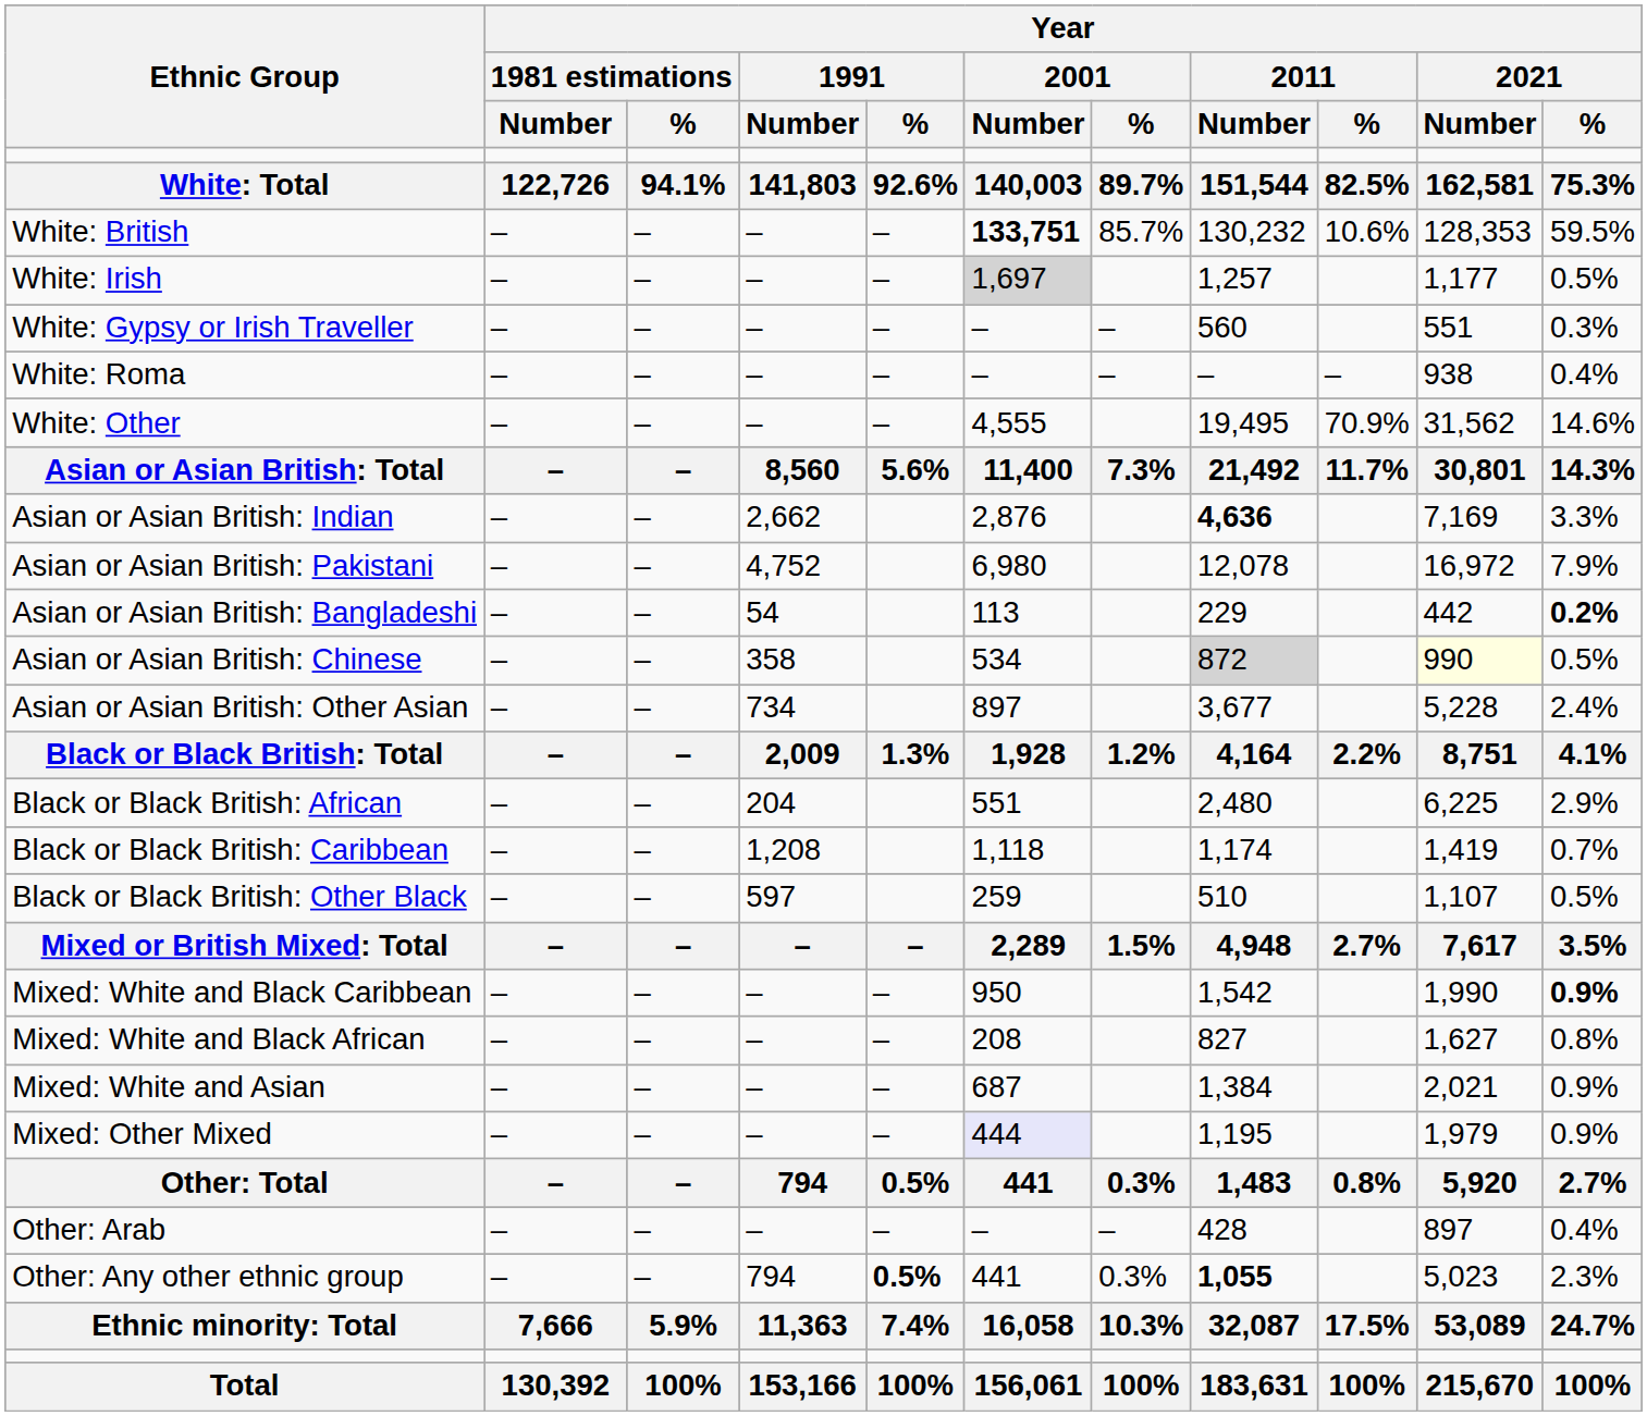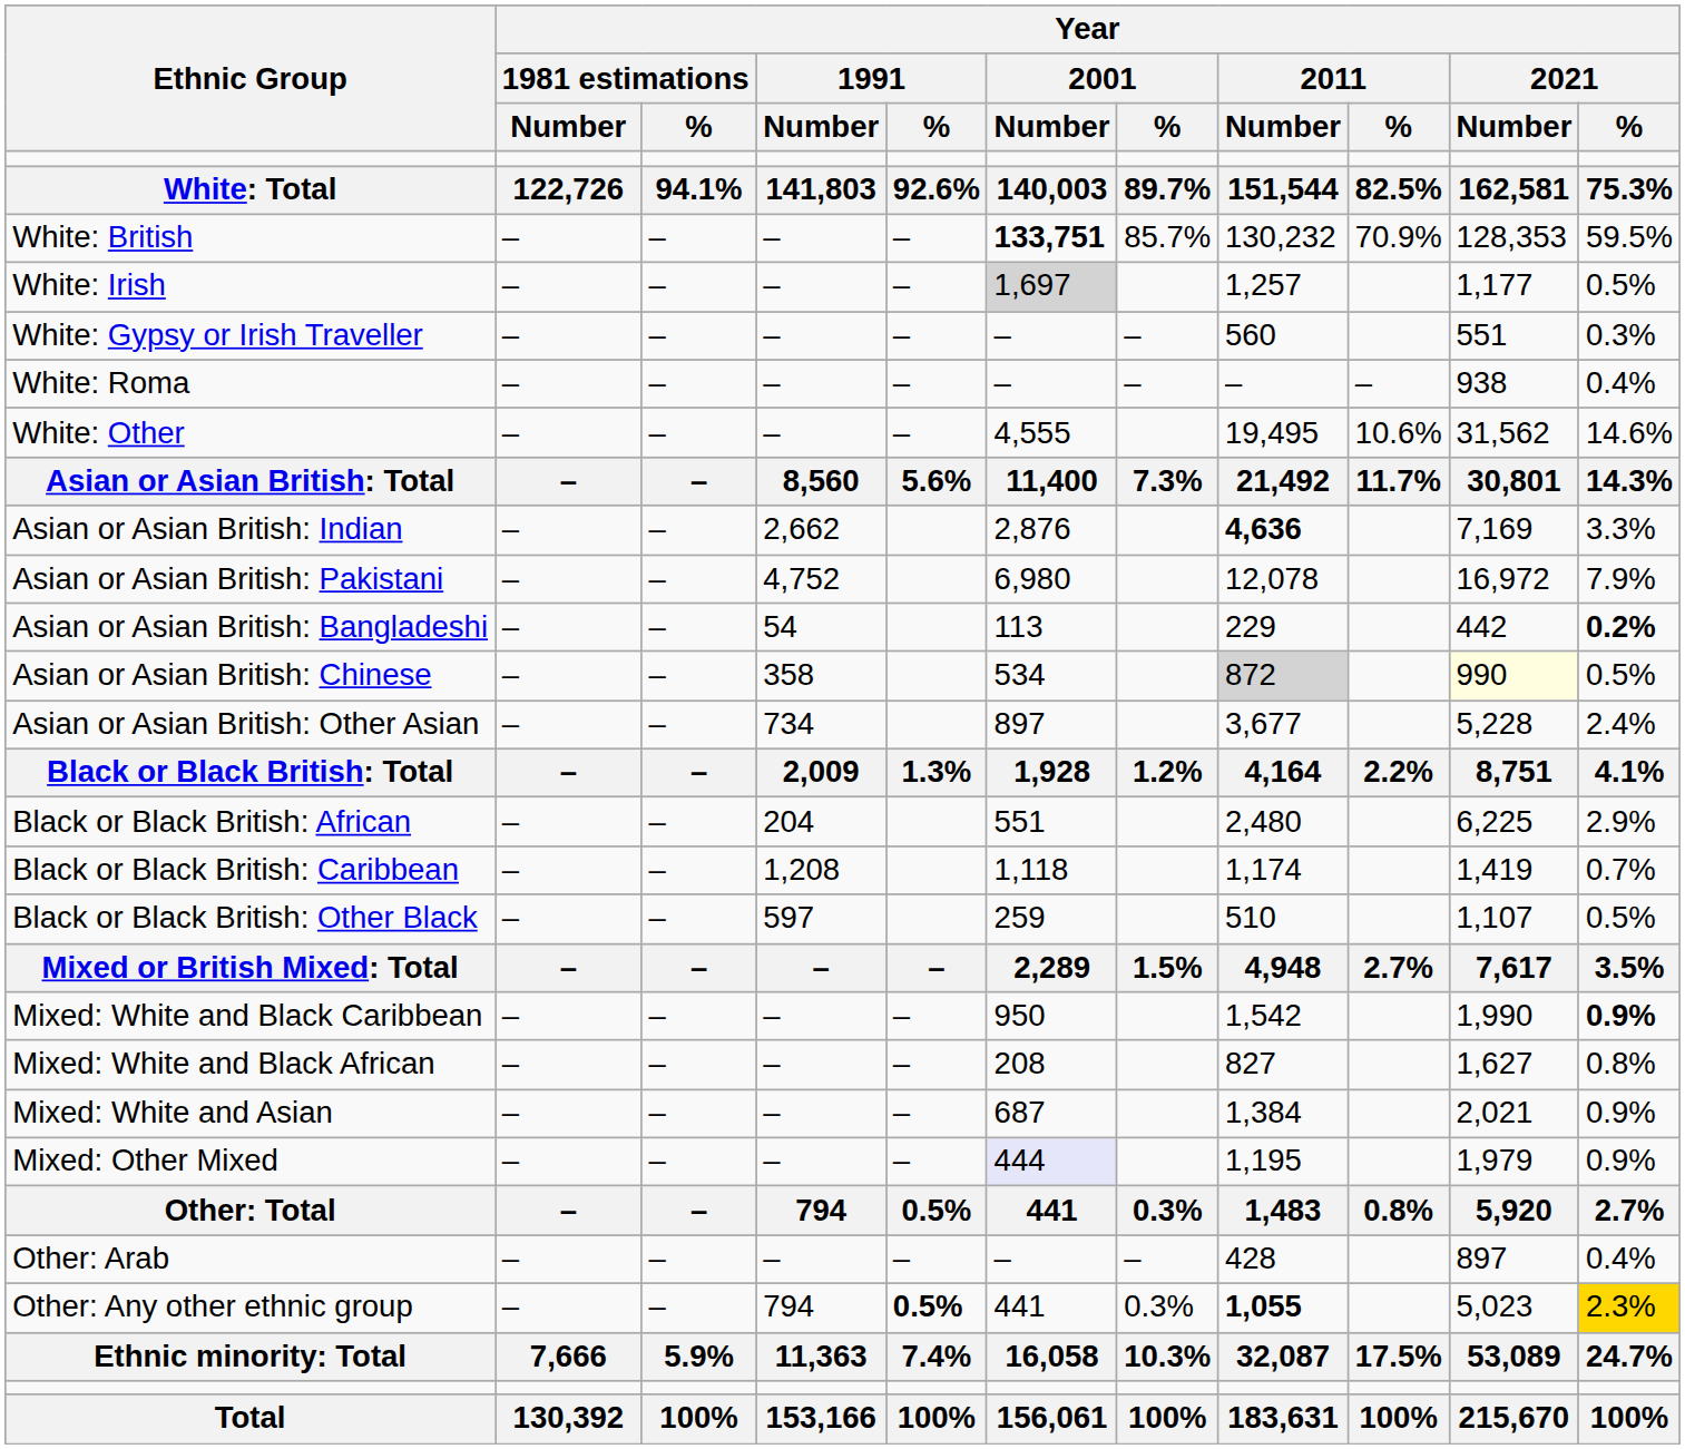White: British | Year / 2011 / %: 10.6% -> 70.9%
White: Other | Year / 2011 / %: 70.9% -> 10.6%
Other: Any other ethnic group | Year / 2021 / %: no background -> gold background
